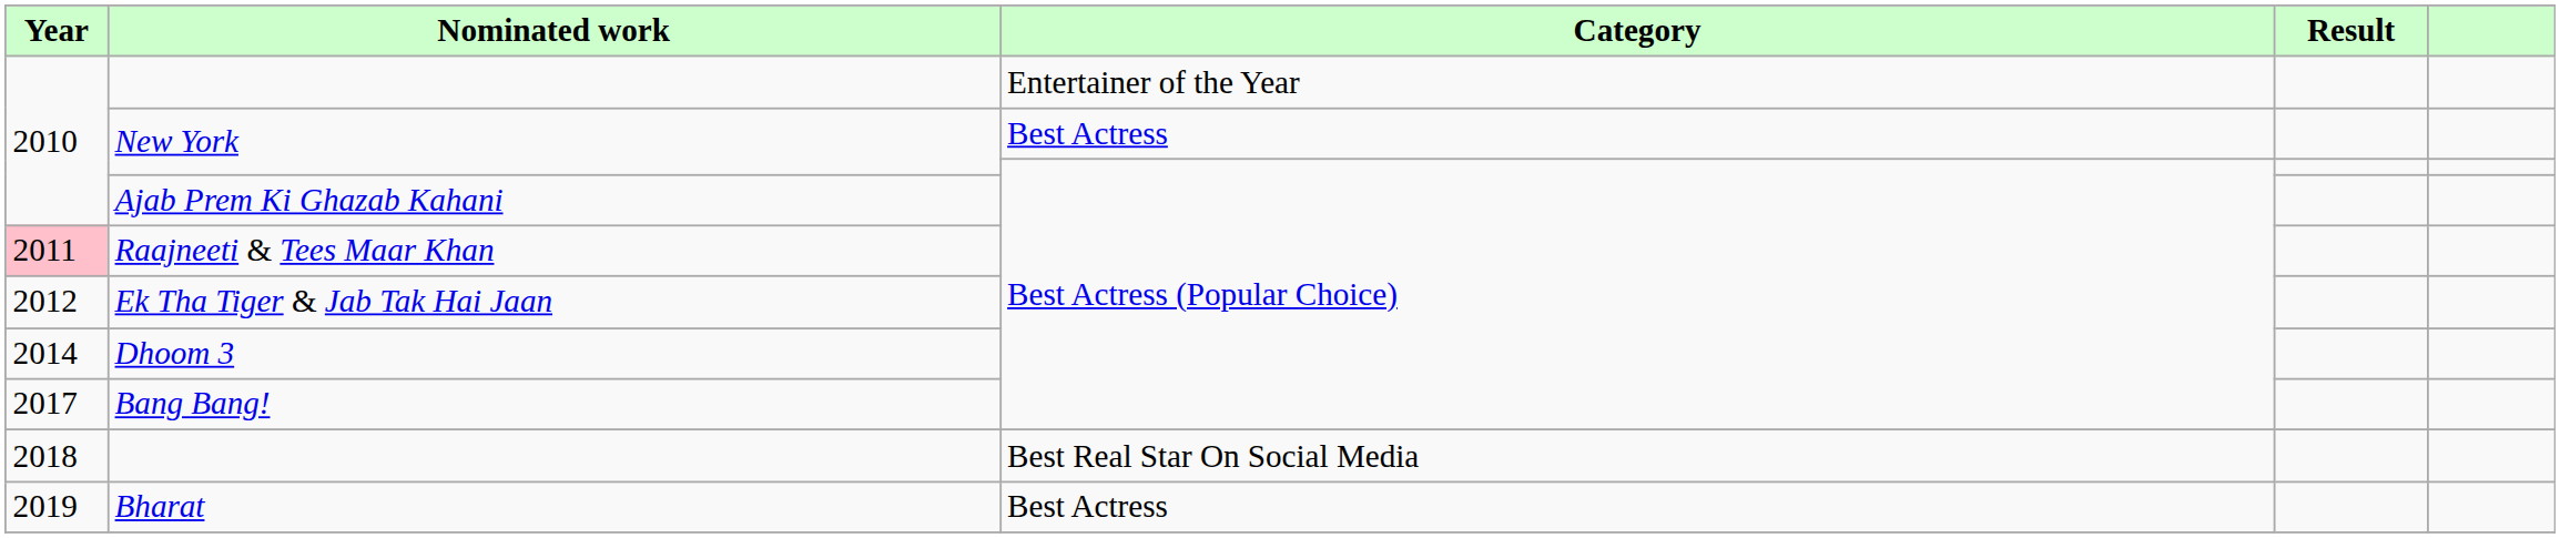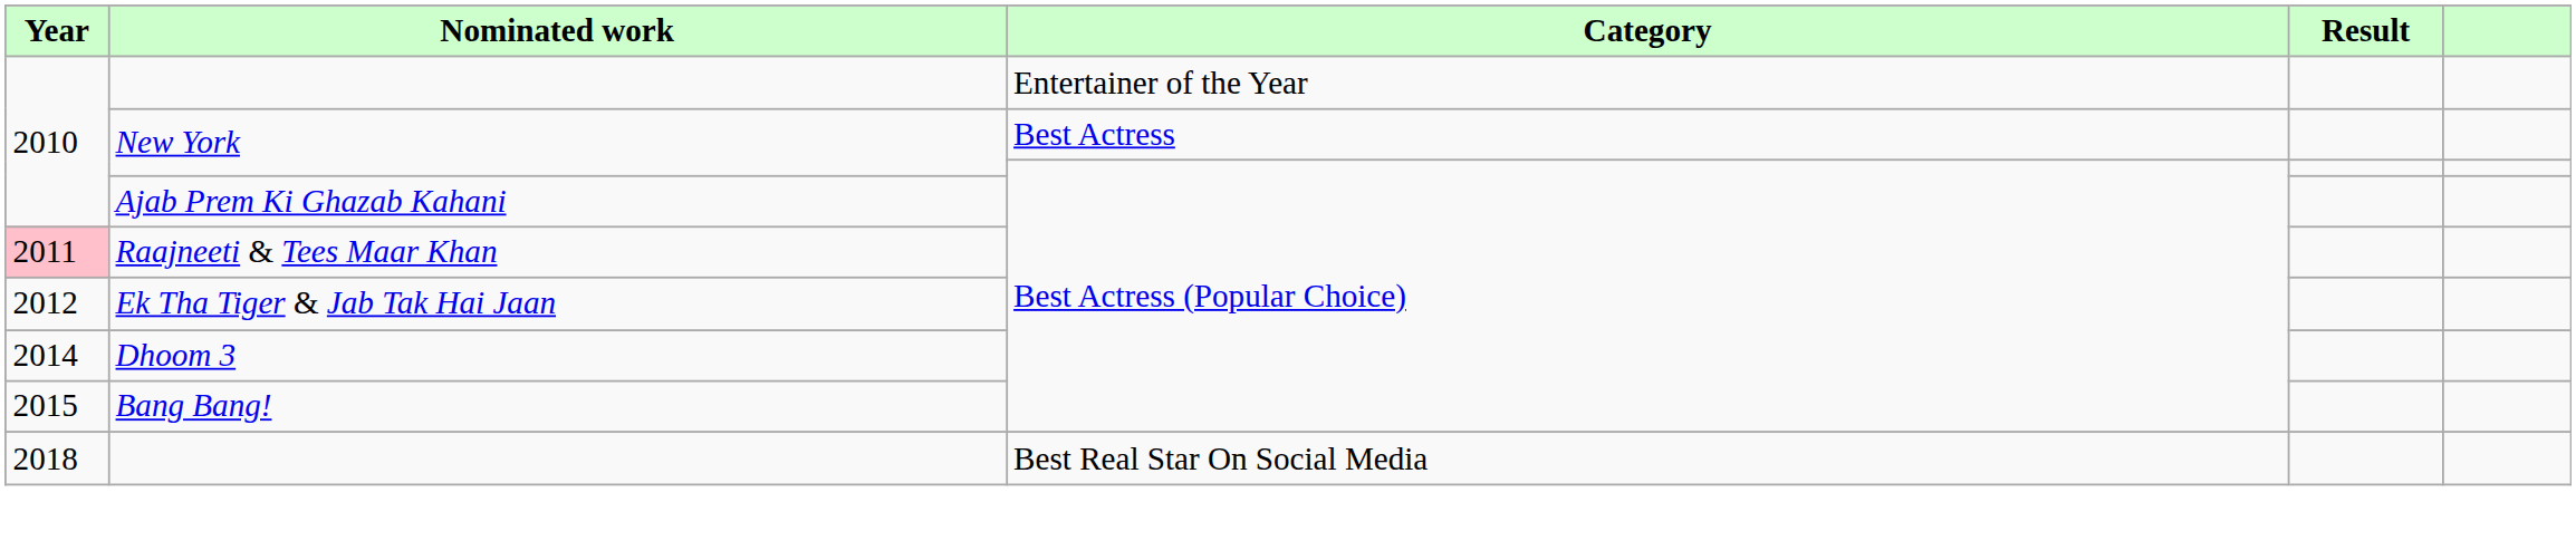Bang Bang! | Year: 2017 -> 2015
- row: 2019 | Bharat | Best Actress
